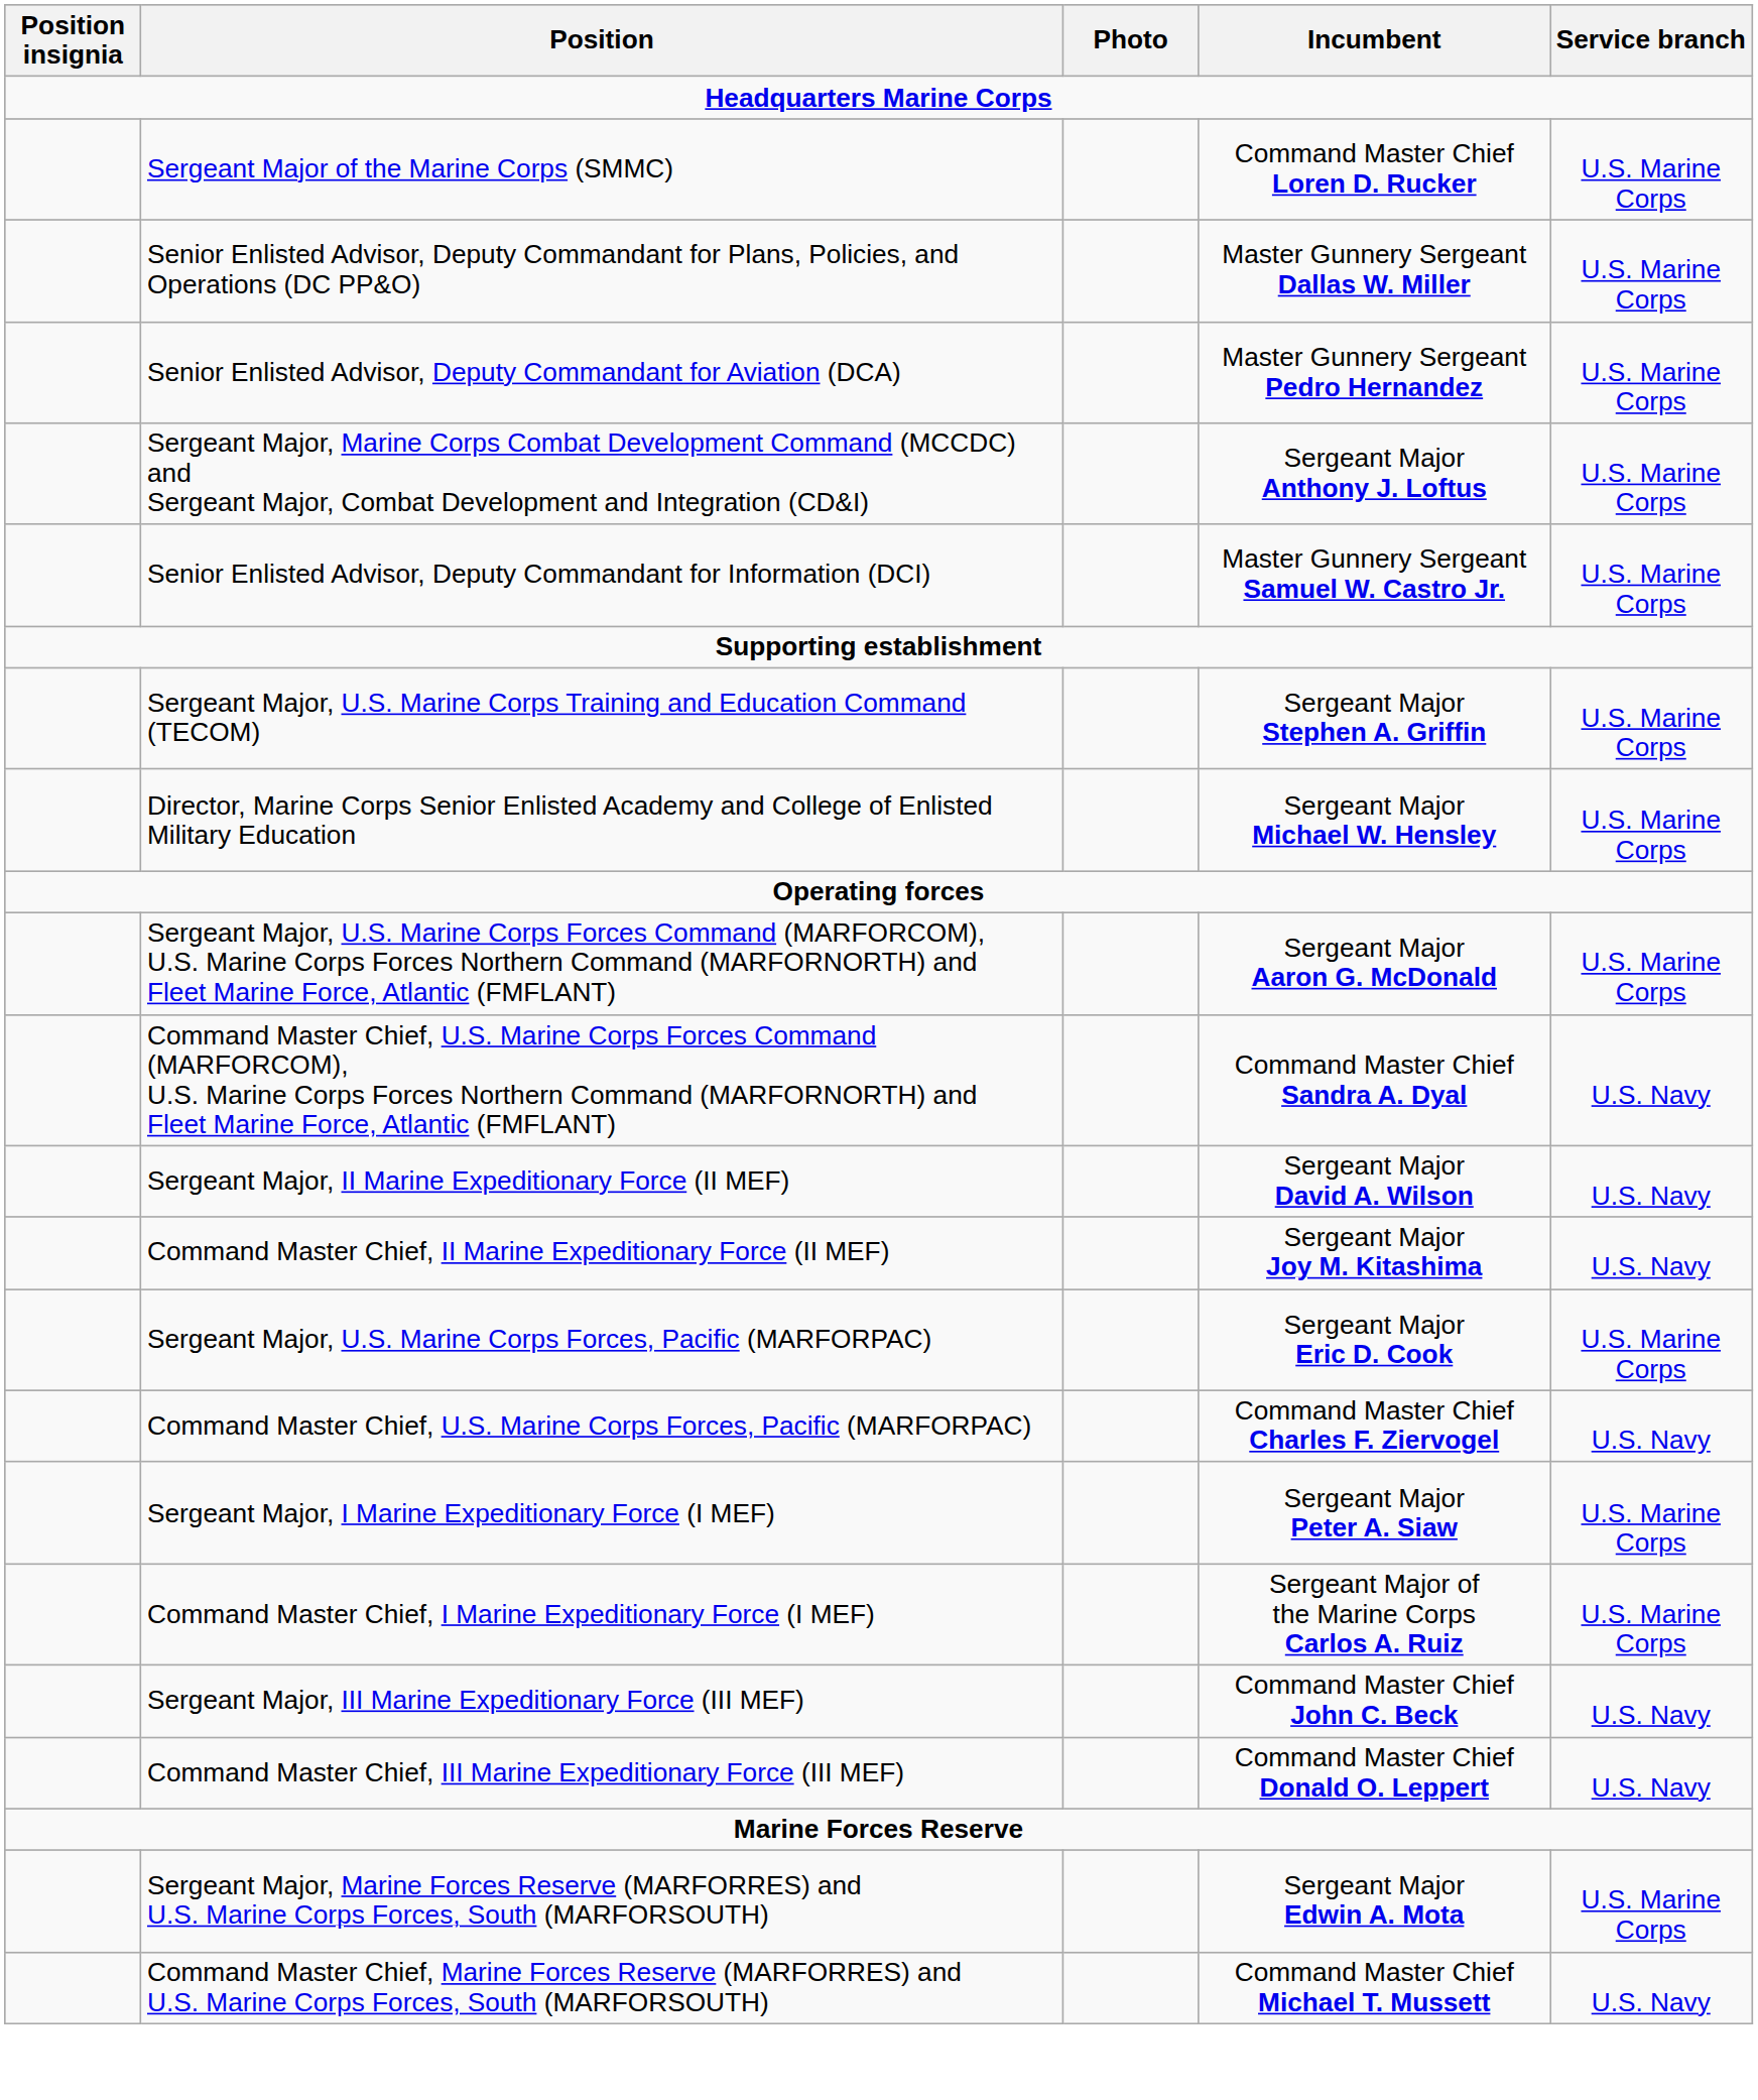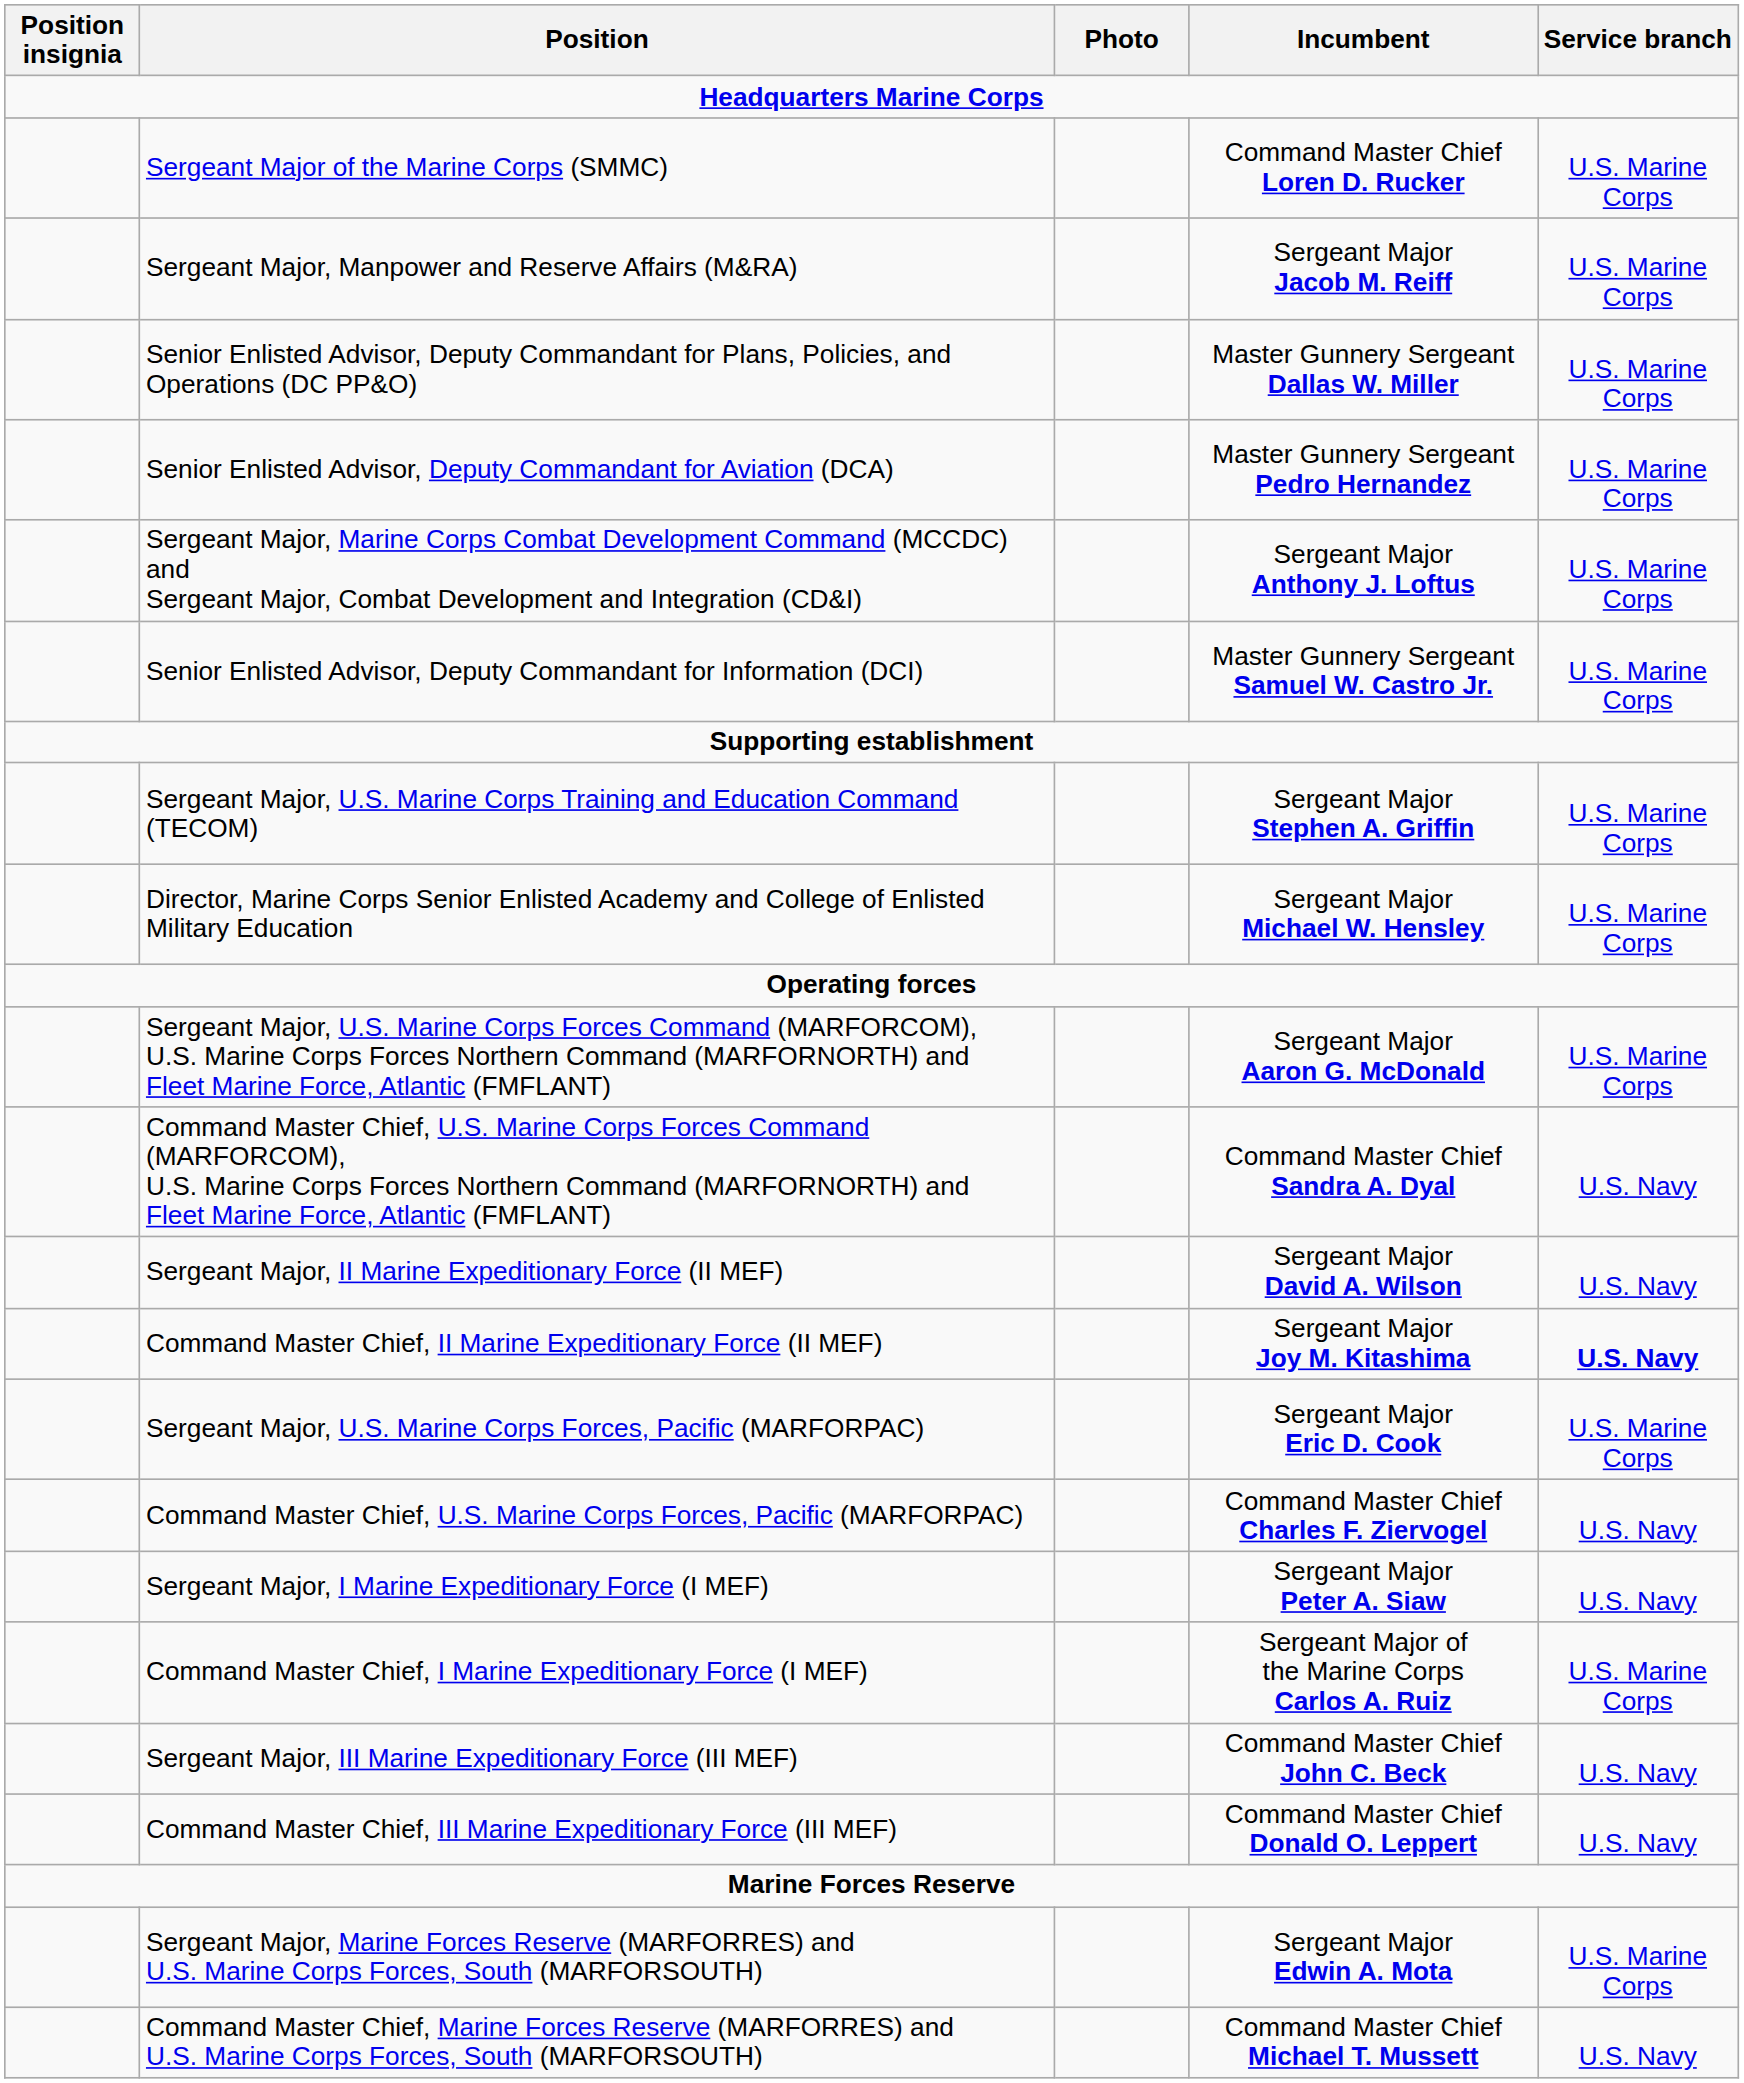+ row: Sergeant Major, Manpower and Reserve Affairs (M&RA) | Sergeant Major Jacob M. Reiff | U.S. Marine Corps
Command Master Chief, II Marine Expeditionary Force (II MEF) | Service branch: normal -> bold
Sergeant Major, I Marine Expeditionary Force (I MEF) | Service branch: U.S. Marine Corps -> U.S. Navy
